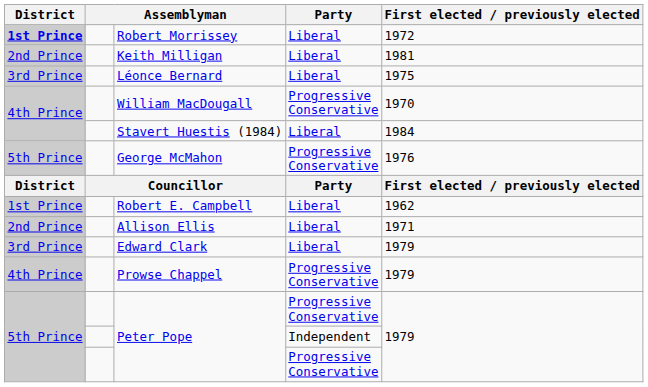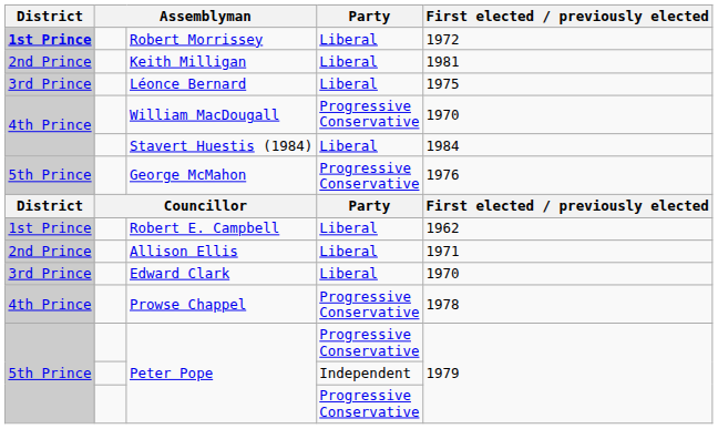Edward Clark | First elected / previously elected: 1979 -> 1970
Prowse Chappel | First elected / previously elected: 1979 -> 1978
